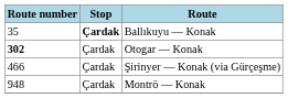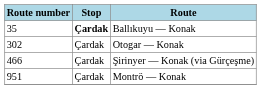Otogar — Konak | Route number: bold -> normal
Montrö — Konak | Route number: 948 -> 951
